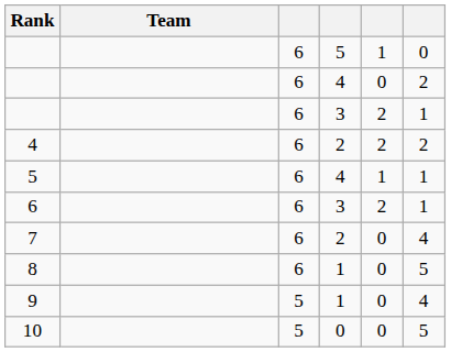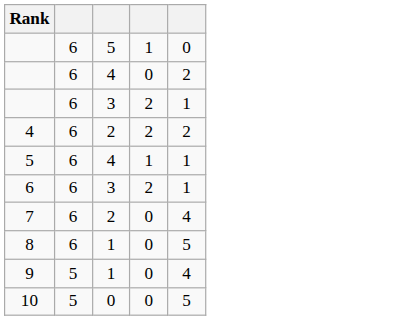- column: Team
